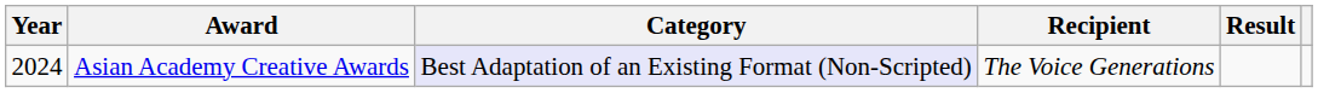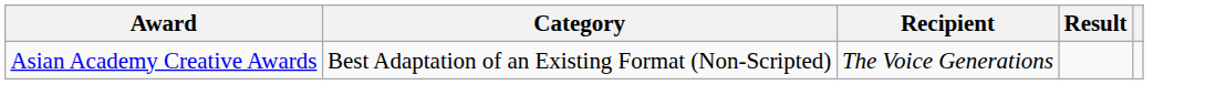- column: Year | 2024
Asian Academy Creative Awards | Category: lavender background -> no background
